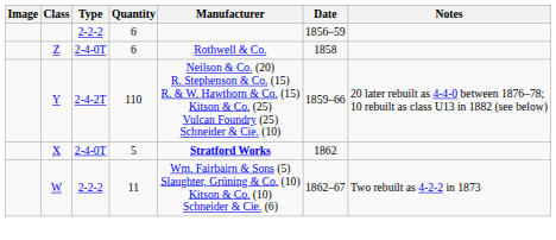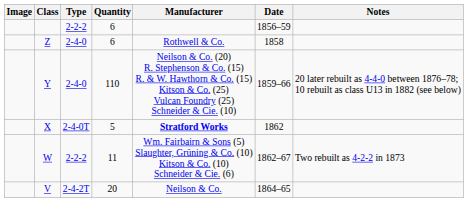Z | Type: 2-4-0T -> 2-4-0
Y | Type: 2-4-2T -> 2-4-0
+ row: V | 2-4-2T | 20 | Neilson & Co. | 1864–65
